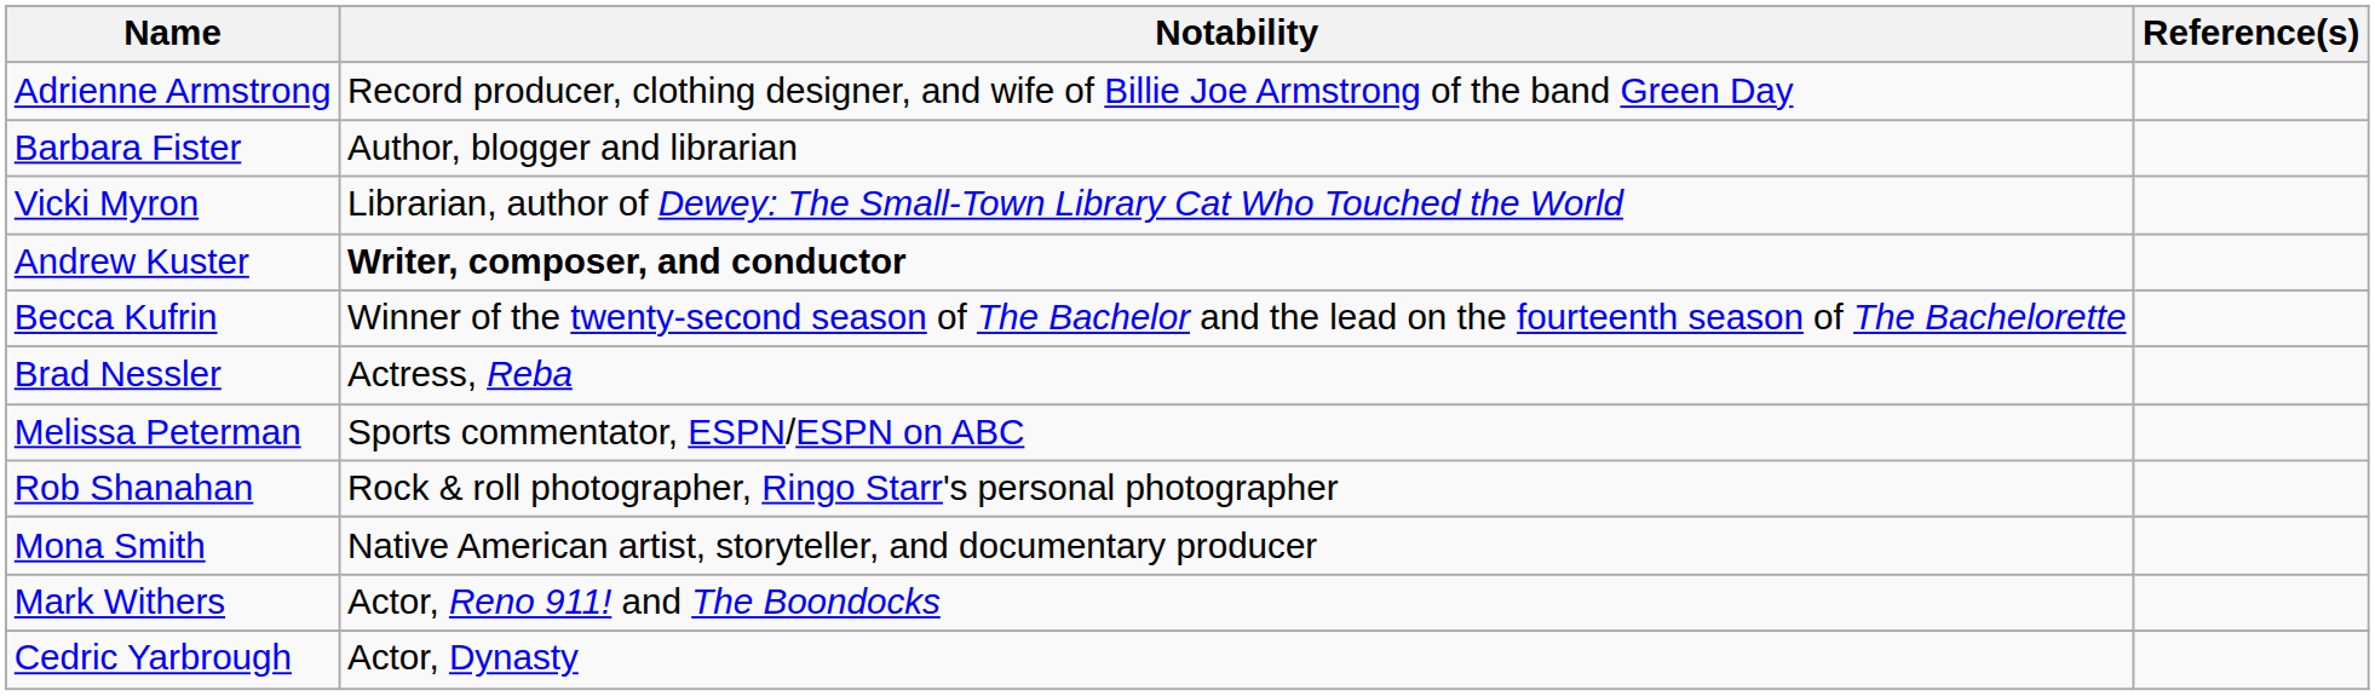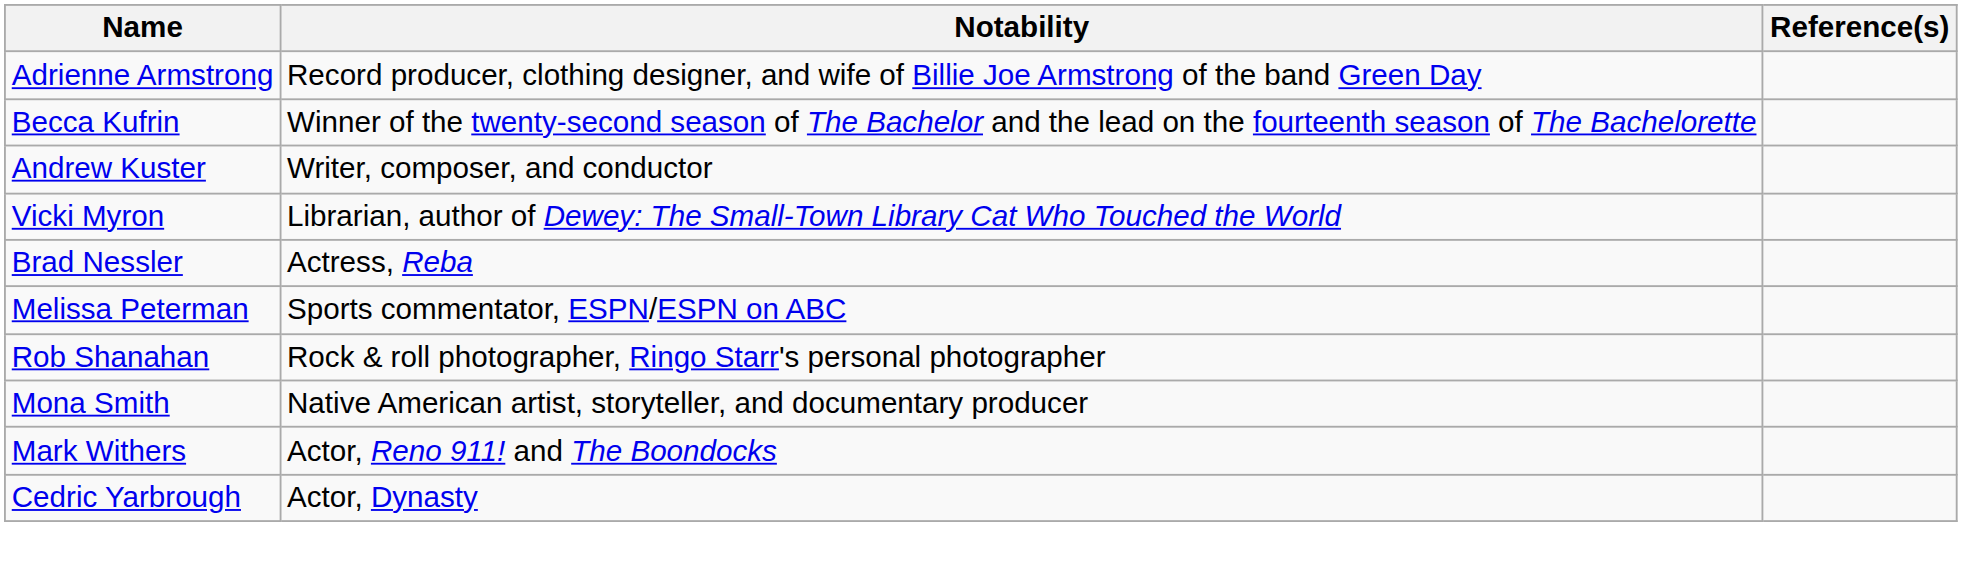- row: Barbara Fister | Author, blogger and librarian
rows swapped: Becca Kufrin <-> Vicki Myron
Andrew Kuster | Notability: bold -> normal
